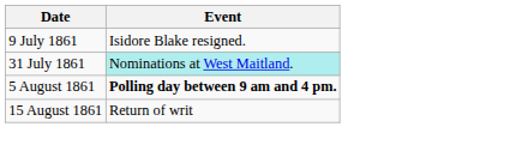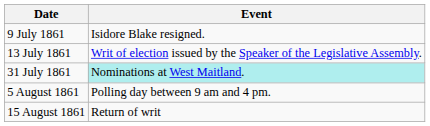+ row: 13 July 1861 | Writ of election issued by the Speaker of the Legislative Assembly.
5 August 1861 | Event: bold -> normal
